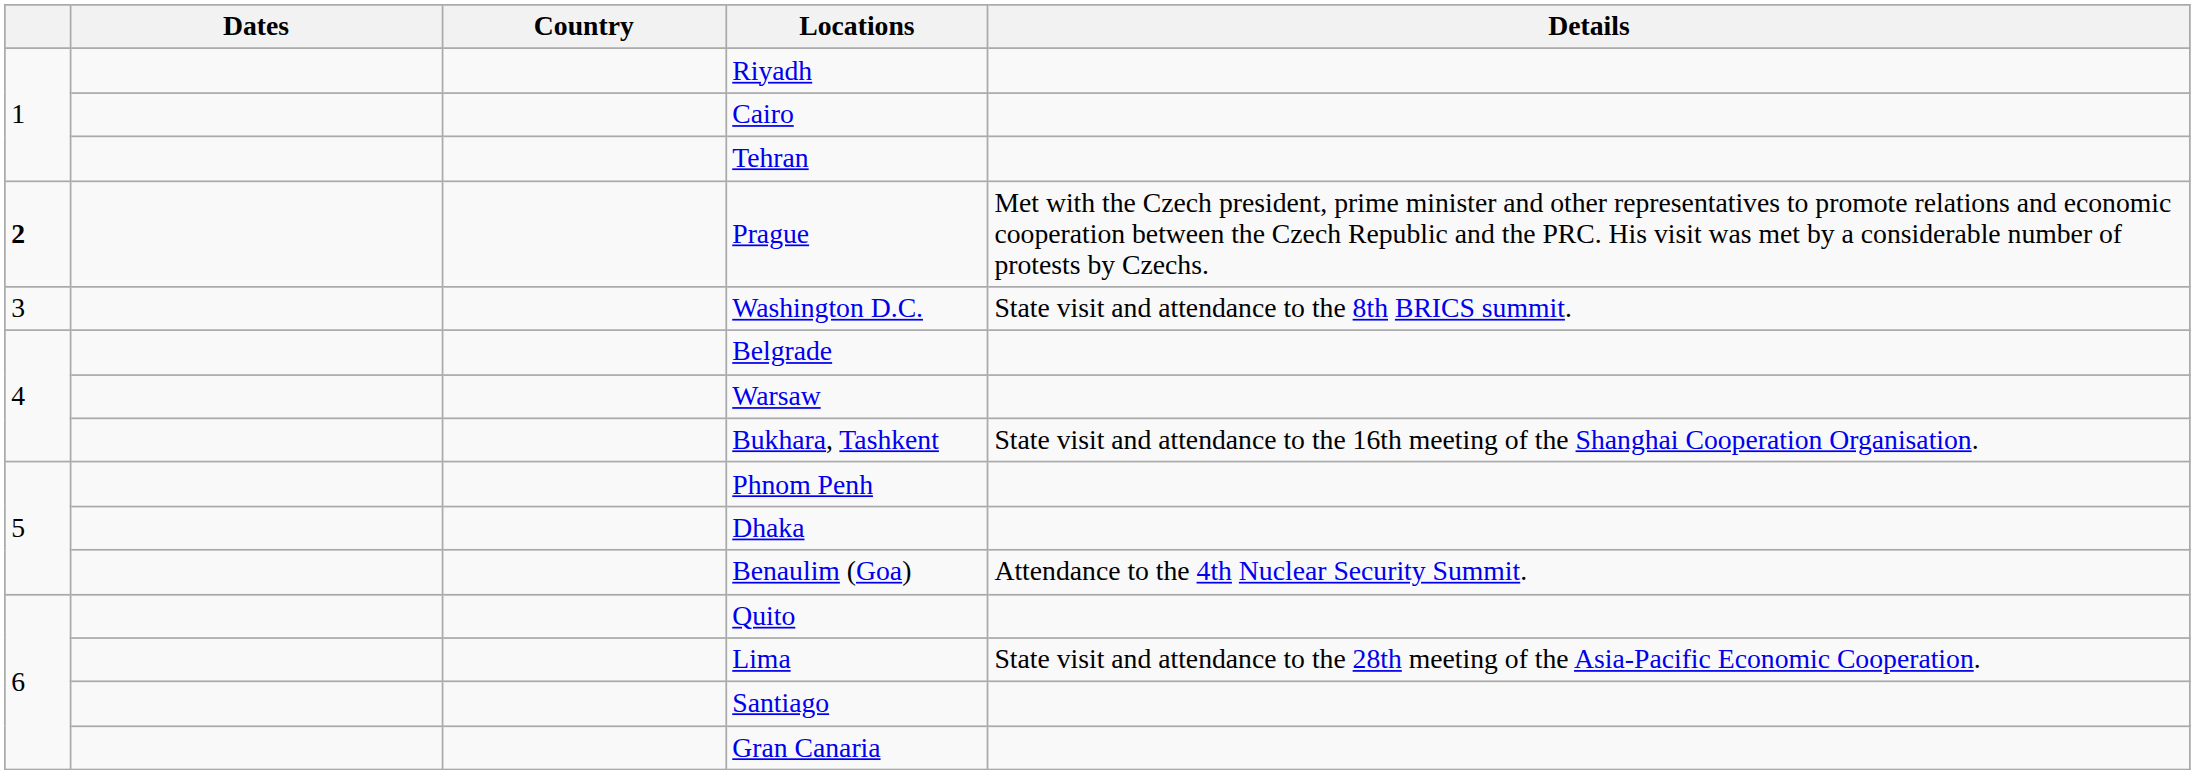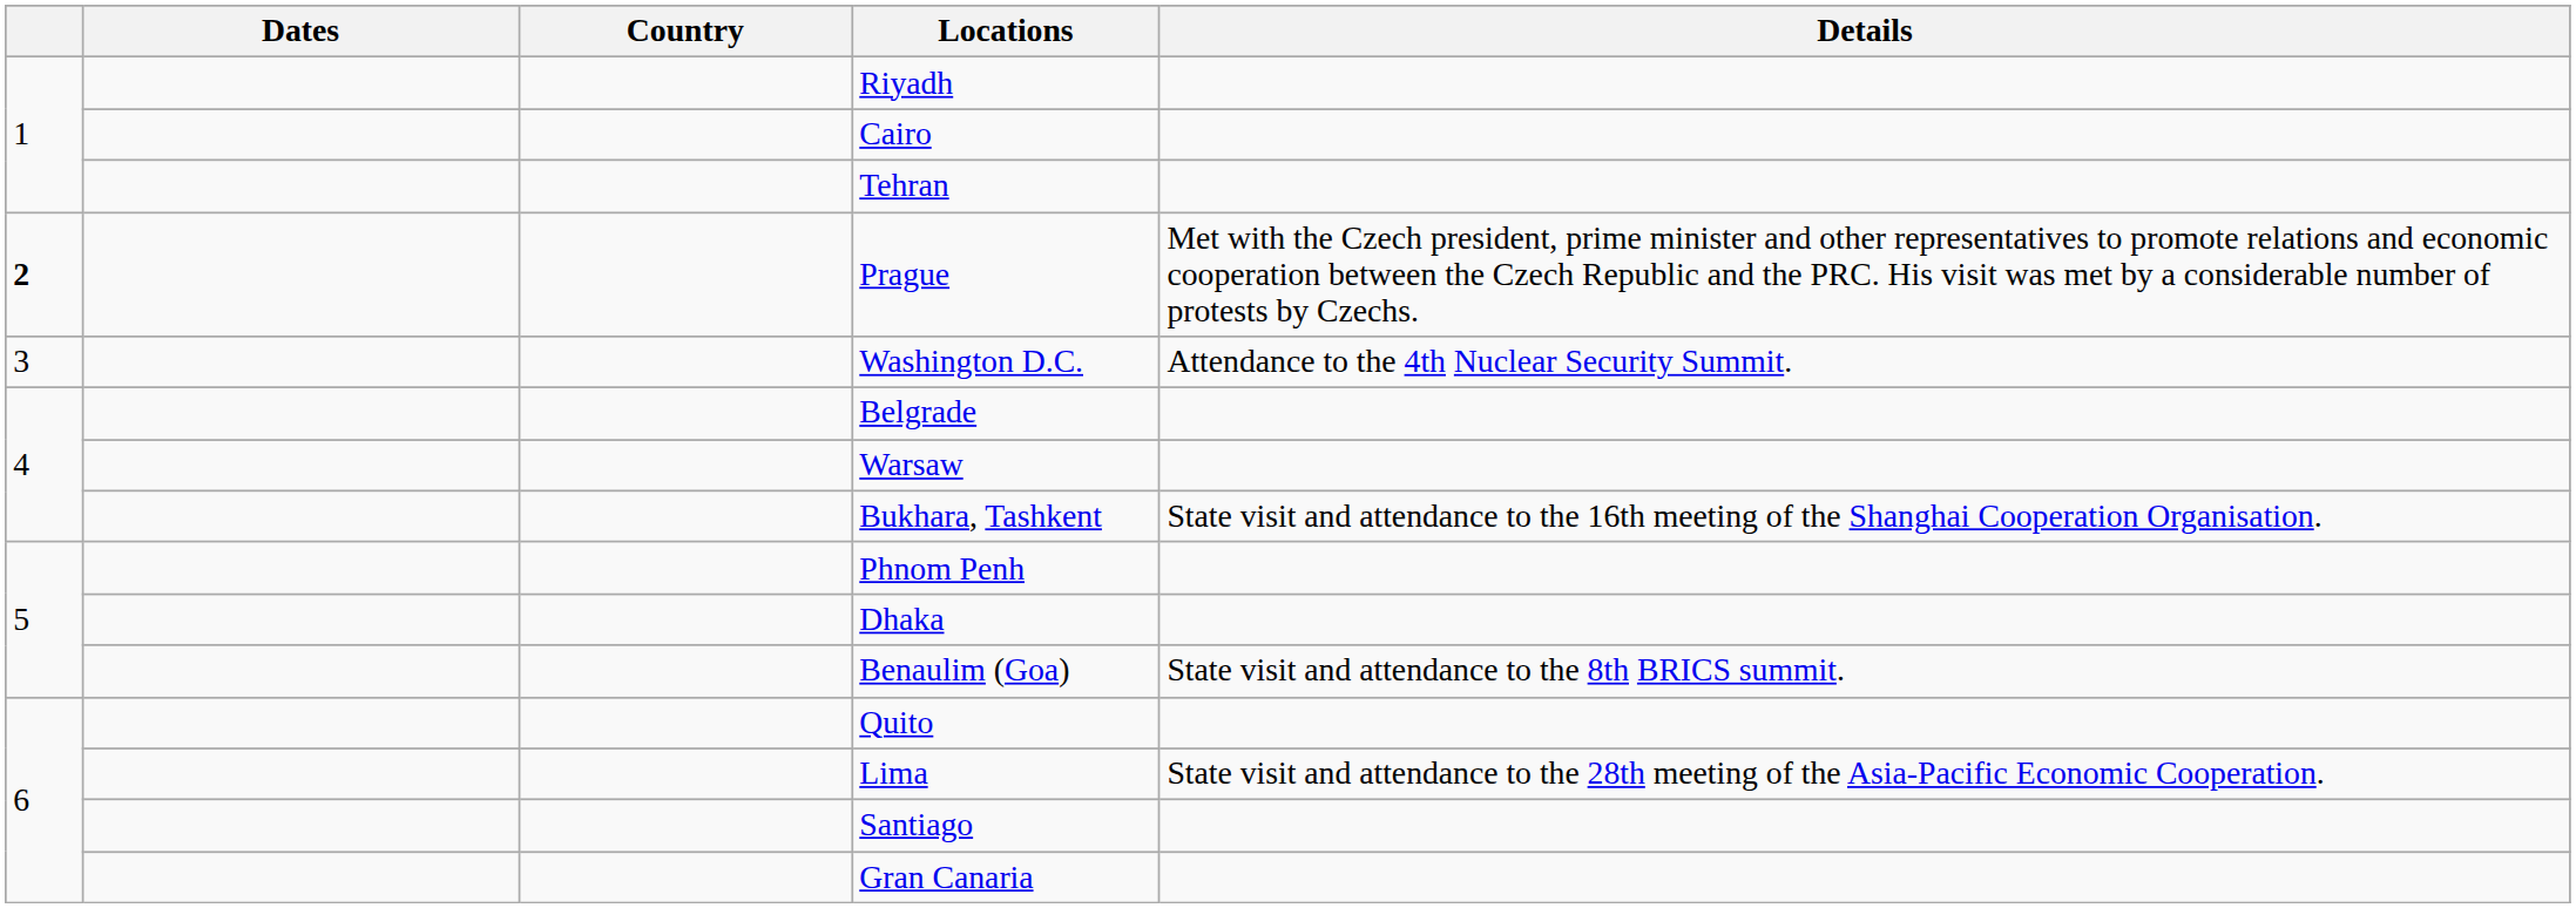Washington D.C. | Details: State visit and attendance to the 8th BRICS summit. -> Attendance to the 4th Nuclear Security Summit.
Benaulim (Goa) | Details: Attendance to the 4th Nuclear Security Summit. -> State visit and attendance to the 8th BRICS summit.
